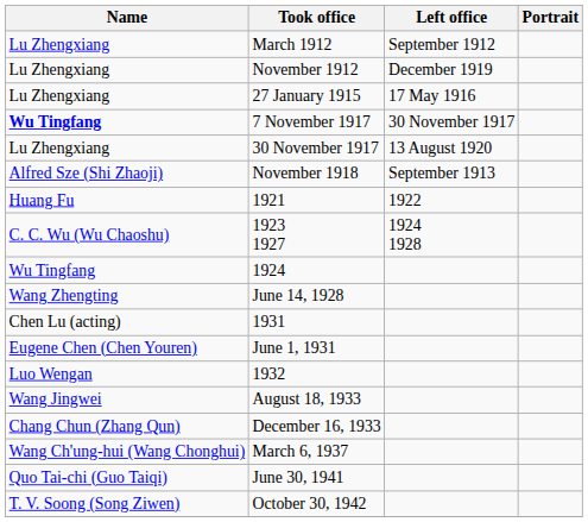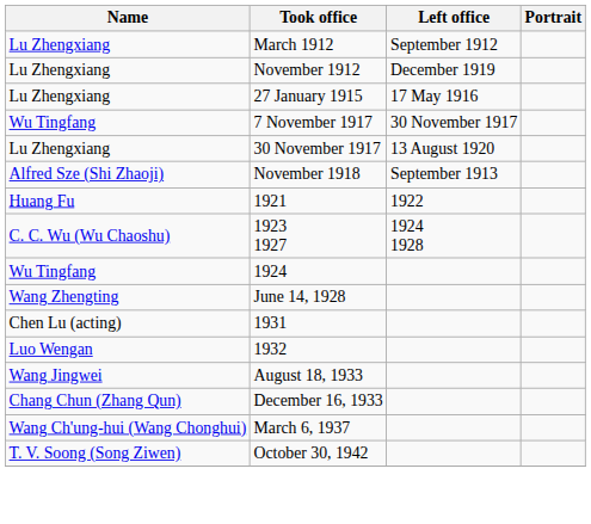7 November 1917 | Name: bold -> normal
- row: Eugene Chen (Chen Youren) | June 1, 1931
- row: Quo Tai-chi (Guo Taiqi) | June 30, 1941
